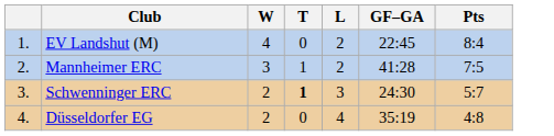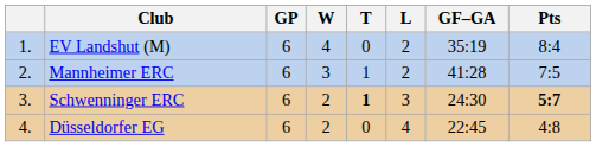+ column: GP | 6 | 6 | 6 | 6
EV Landshut (M) | GF–GA: 22:45 -> 35:19
Schwenninger ERC | Pts: normal -> bold
Düsseldorfer EG | GF–GA: 35:19 -> 22:45
